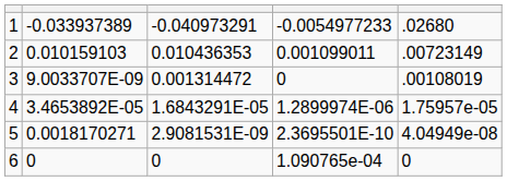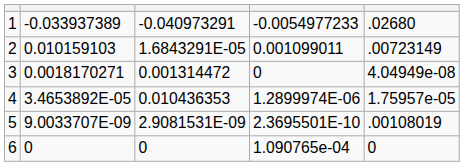2 | column 3: 0.010436353 -> 1.6843291E-05
3 | column 2: 9.0033707E-09 -> 0.0018170271
3 | column 5: .00108019 -> 4.04949e-08
4 | column 3: 1.6843291E-05 -> 0.010436353
5 | column 2: 0.0018170271 -> 9.0033707E-09
5 | column 5: 4.04949e-08 -> .00108019
